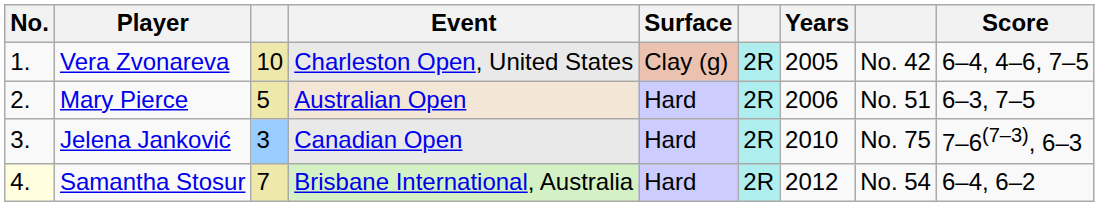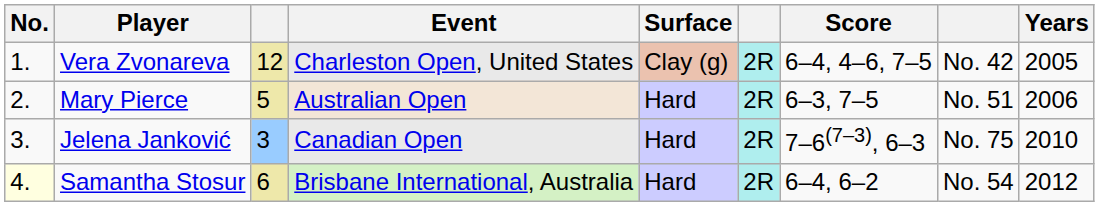columns swapped: Score <-> Years
Vera Zvonareva | column 3: 10 -> 12
Samantha Stosur | column 3: 7 -> 6
